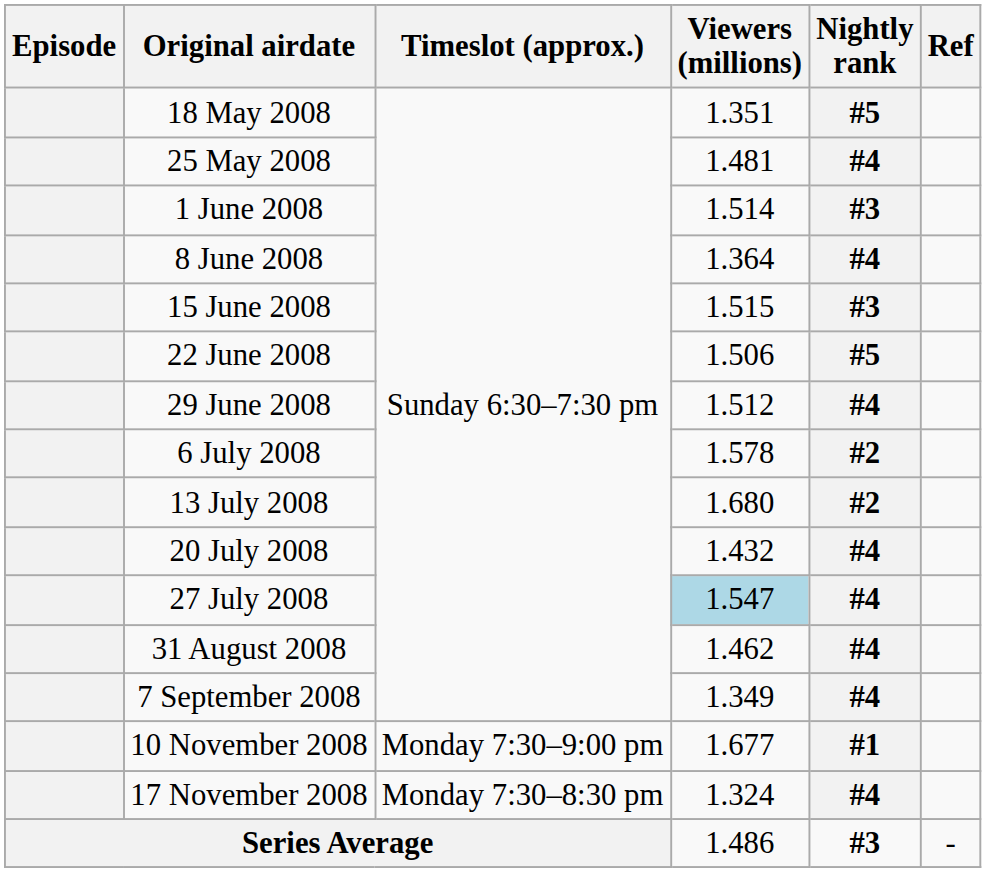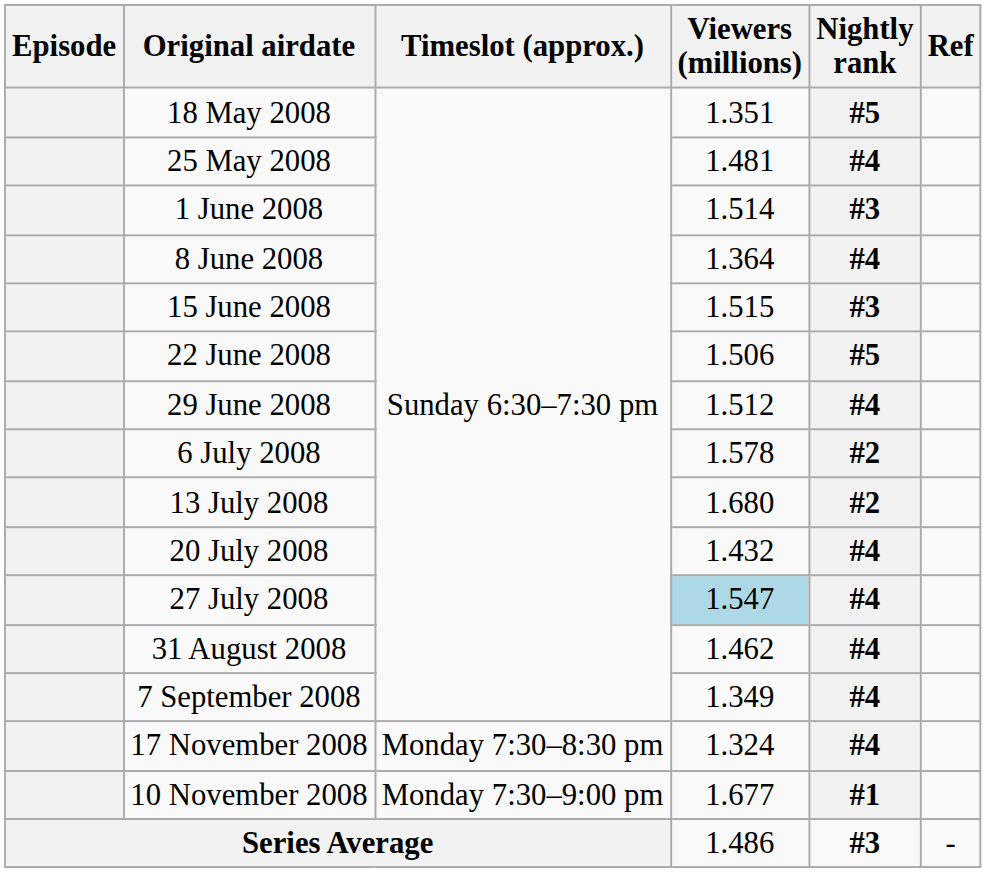rows swapped: 10 November 2008 <-> 17 November 2008
